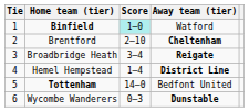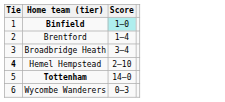- column: Away team (tier) | Watford | Cheltenham | Reigate | District Line | Bedfont United | Dunstable
Brentford | Score: 2–10 -> 1–4
Hemel Hempstead | Tie: normal -> bold
Hemel Hempstead | Score: 1–4 -> 2–10
